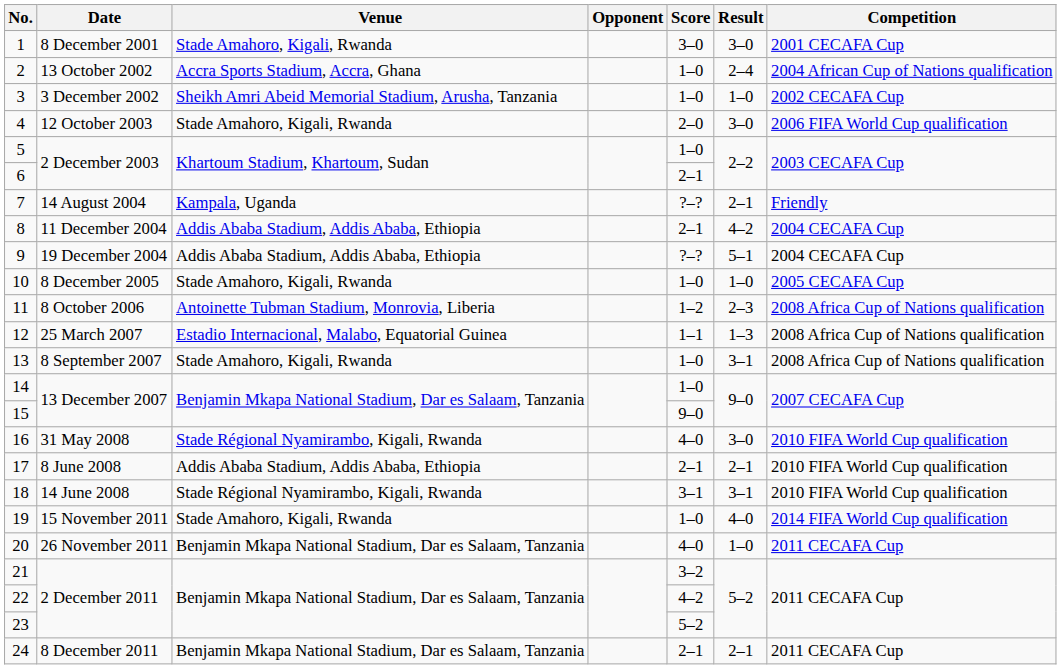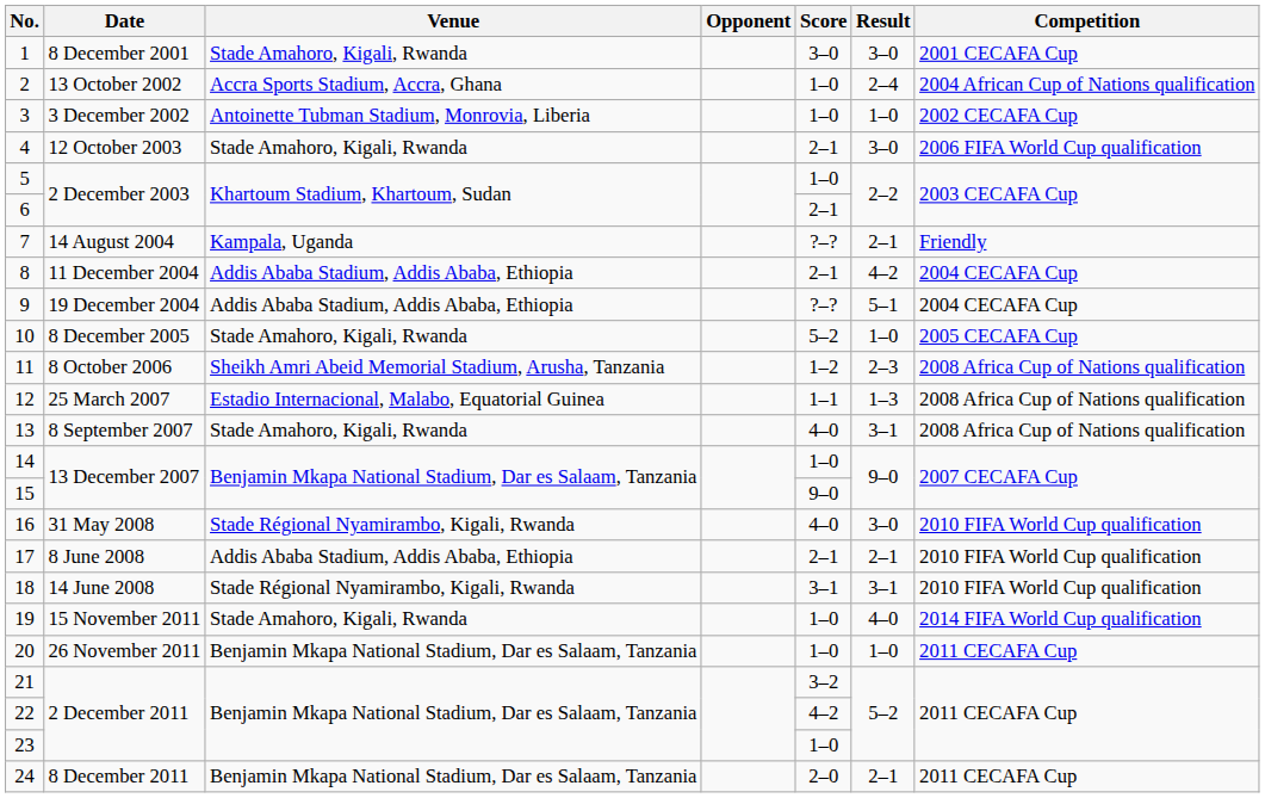3 | Venue: Sheikh Amri Abeid Memorial Stadium, Arusha, Tanzania -> Antoinette Tubman Stadium, Monrovia, Liberia
4 | Score: 2–0 -> 2–1
10 | Score: 1–0 -> 5–2
11 | Venue: Antoinette Tubman Stadium, Monrovia, Liberia -> Sheikh Amri Abeid Memorial Stadium, Arusha, Tanzania
13 | Score: 1–0 -> 4–0
20 | Score: 4–0 -> 1–0
23 | Score: 5–2 -> 1–0
24 | Score: 2–1 -> 2–0
